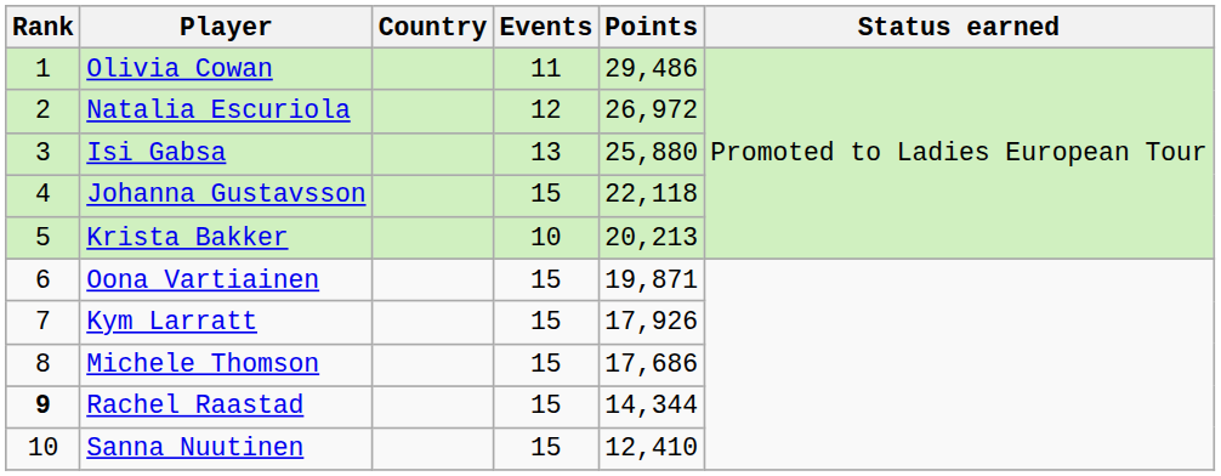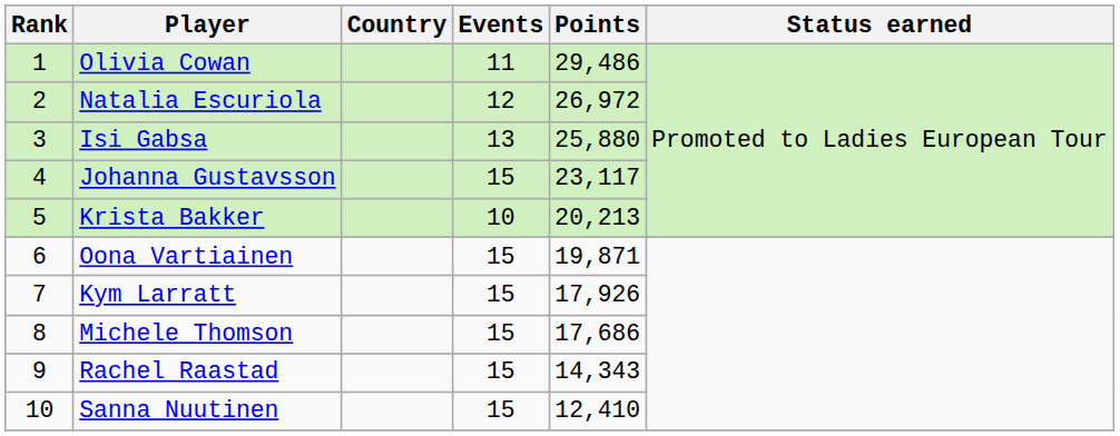Johanna Gustavsson | Points: 22,118 -> 23,117
Rachel Raastad | Rank: bold -> normal
Rachel Raastad | Points: 14,344 -> 14,343
